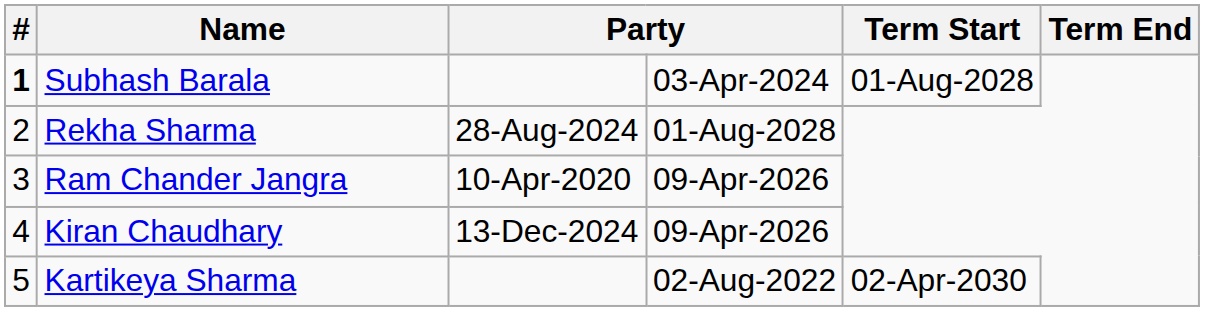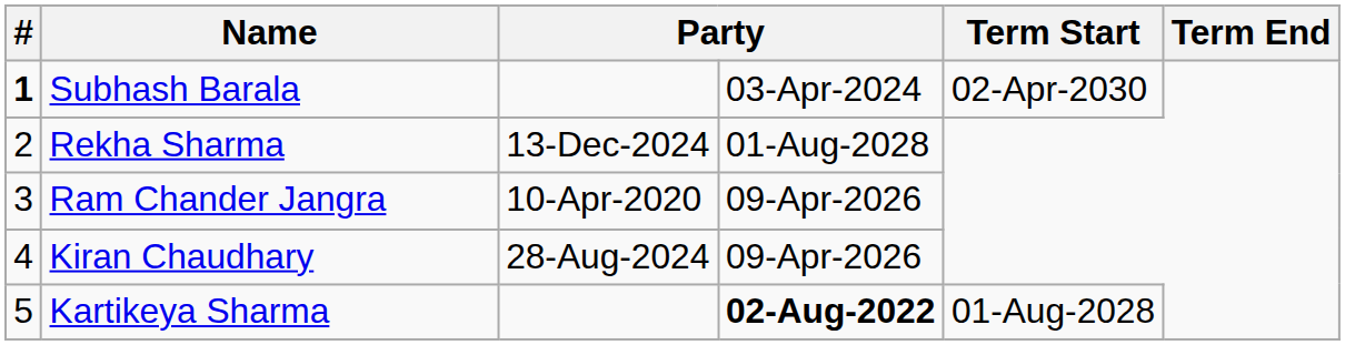Subhash Barala | Term Start: 01-Aug-2028 -> 02-Apr-2030
Rekha Sharma | column 3: 28-Aug-2024 -> 13-Dec-2024
Kiran Chaudhary | column 3: 13-Dec-2024 -> 28-Aug-2024
Kartikeya Sharma | column 4: normal -> bold
Kartikeya Sharma | Term Start: 02-Apr-2030 -> 01-Aug-2028
